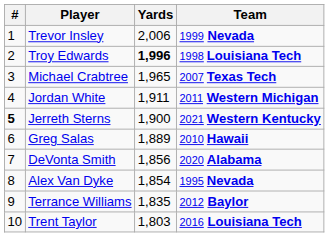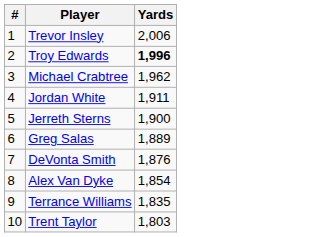- column: Team | 1999 Nevada | 1998 Louisiana Tech | 2007 Texas Tech | 2011 Western Michigan | 2021 Western Kentucky | 2010 Hawaii | 2020 Alabama | 1995 Nevada | 2012 Baylor | 2016 Louisiana Tech
Michael Crabtree | Yards: 1,965 -> 1,962
Jerreth Sterns | #: bold -> normal
DeVonta Smith | Yards: 1,856 -> 1,876
